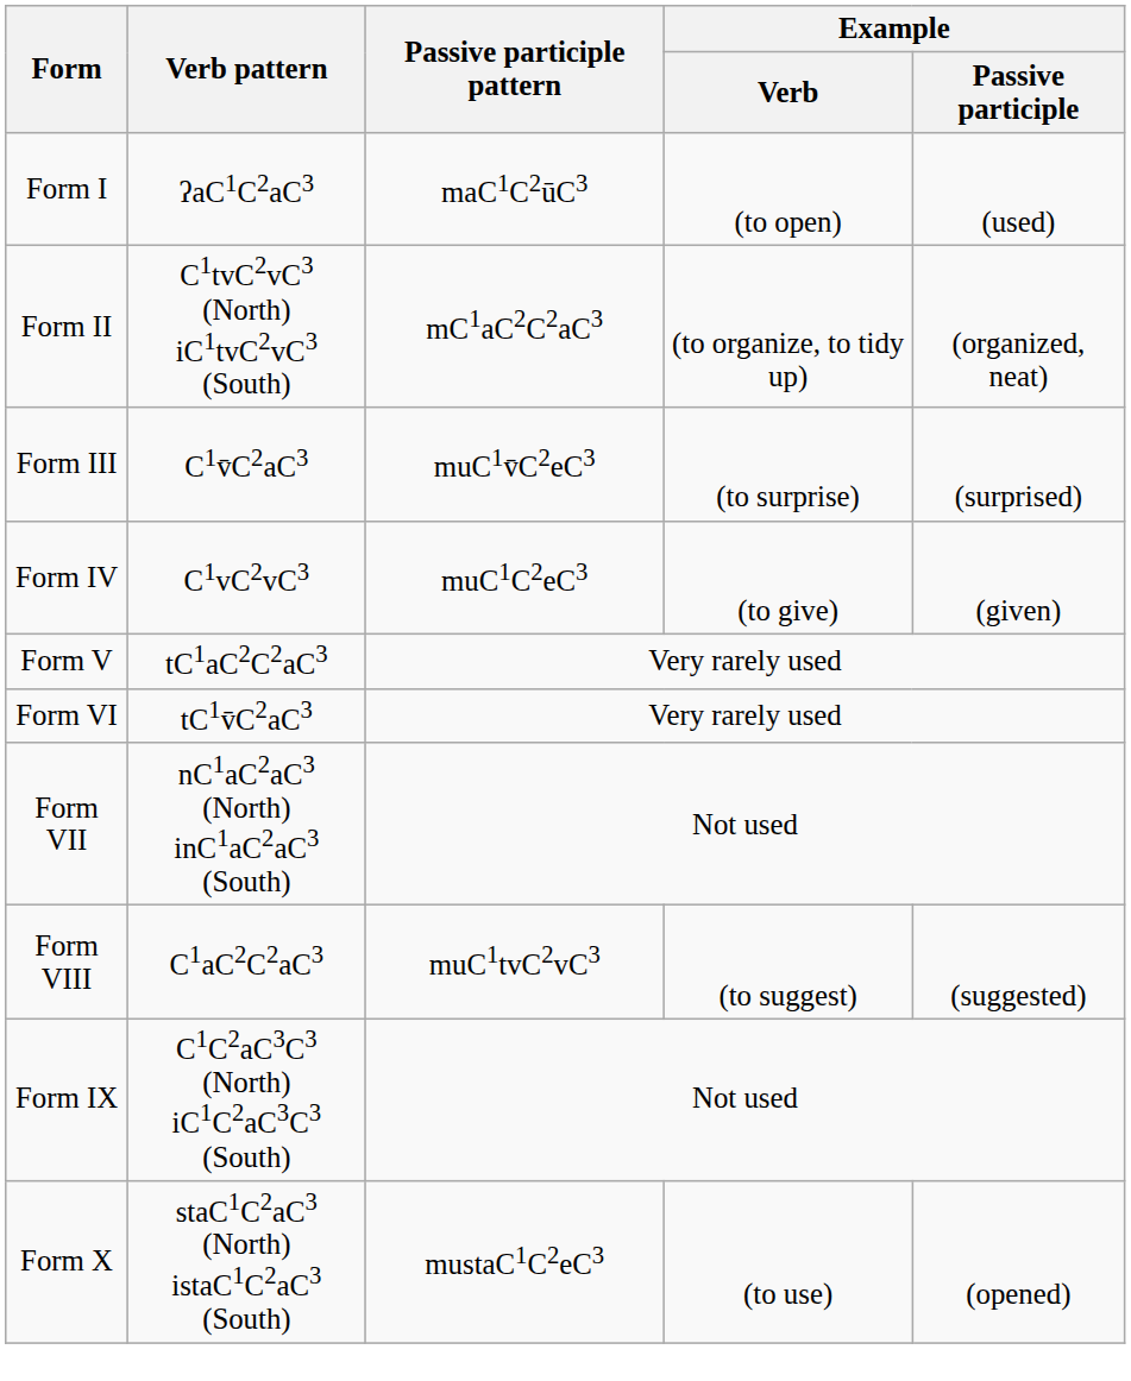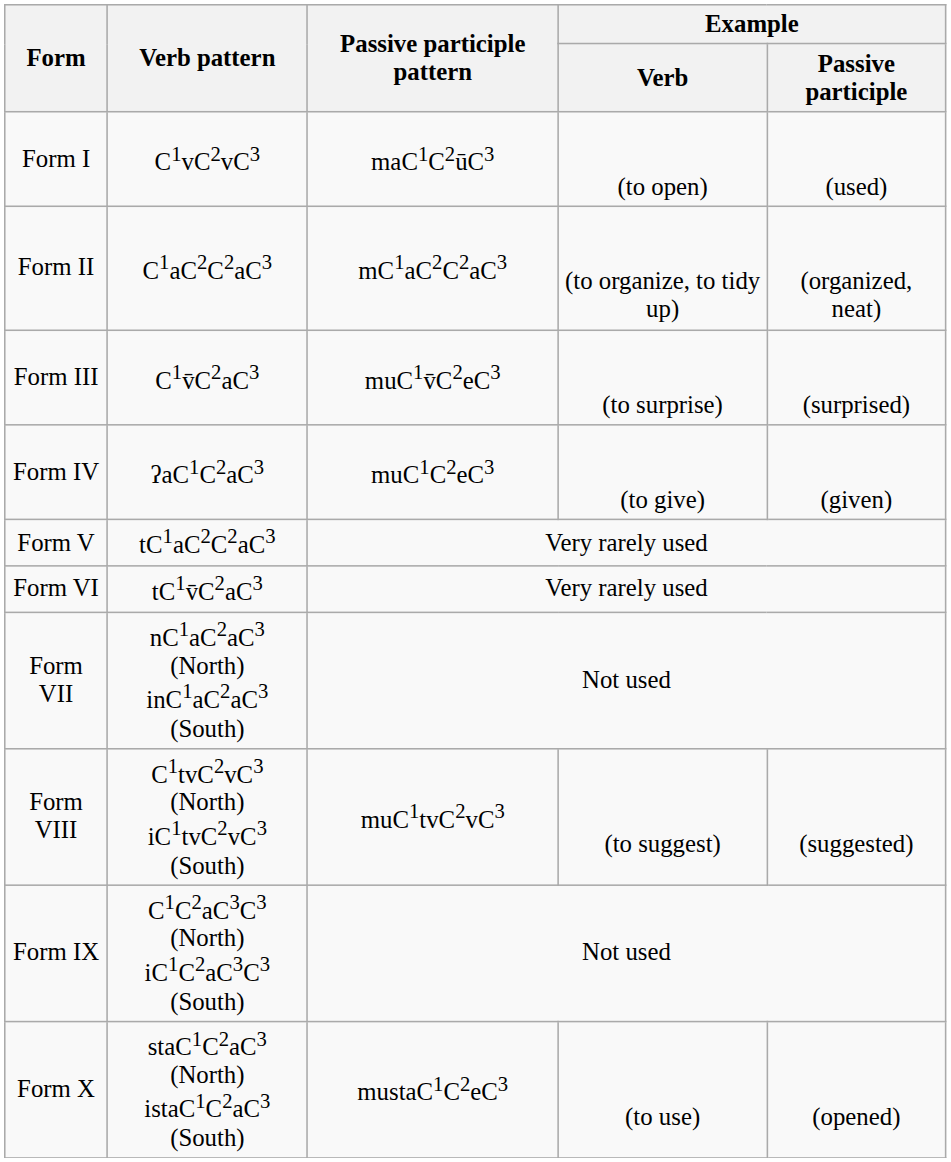Form I | Verb pattern: ʔaC1C2aC3 -> C1vC2vC3
Form II | Verb pattern: C1tvC2vC3 (North) iC1tvC2vC3 (South) -> C1aC2C2aC3
Form IV | Verb pattern: C1vC2vC3 -> ʔaC1C2aC3
Form VIII | Verb pattern: C1aC2C2aC3 -> C1tvC2vC3 (North) iC1tvC2vC3 (South)
